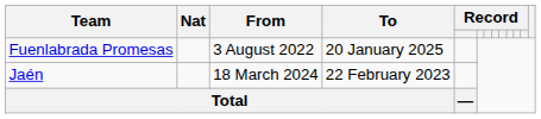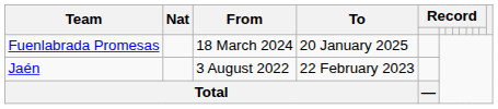Fuenlabrada Promesas | From: 3 August 2022 -> 18 March 2024
Jaén | From: 18 March 2024 -> 3 August 2022
